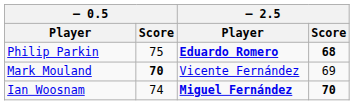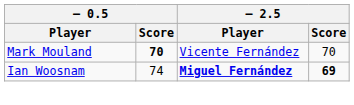- row: Philip Parkin | 75 | Eduardo Romero | 68
Mark Mouland | – 2.5 / Score: 69 -> 70
Ian Woosnam | – 2.5 / Score: 70 -> 69
